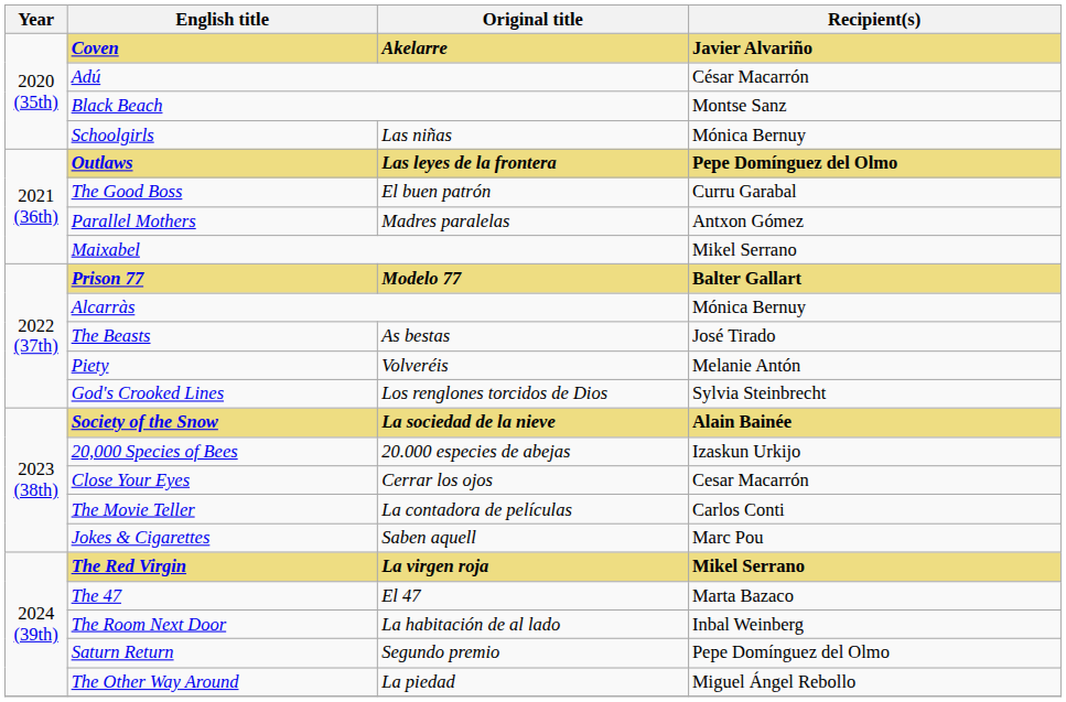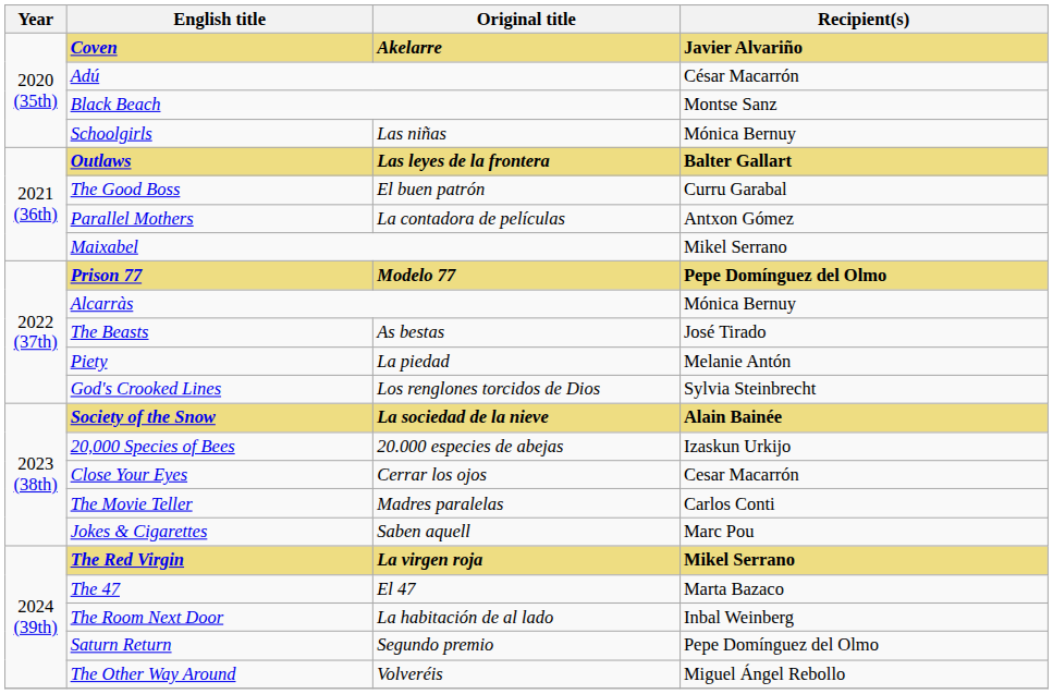Outlaws | Recipient(s): Pepe Domínguez del Olmo -> Balter Gallart
Parallel Mothers | Original title: Madres paralelas -> La contadora de películas
Prison 77 | Recipient(s): Balter Gallart -> Pepe Domínguez del Olmo
Piety | Original title: Volveréis -> La piedad
The Movie Teller | Original title: La contadora de películas -> Madres paralelas
The Other Way Around | Original title: La piedad -> Volveréis
